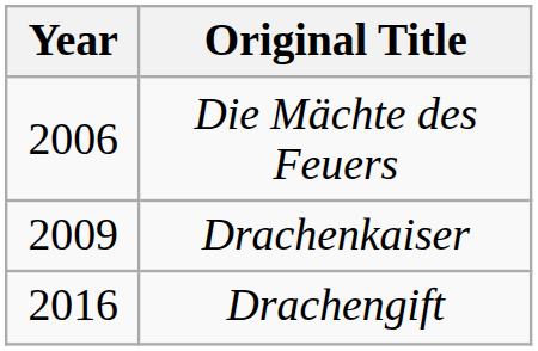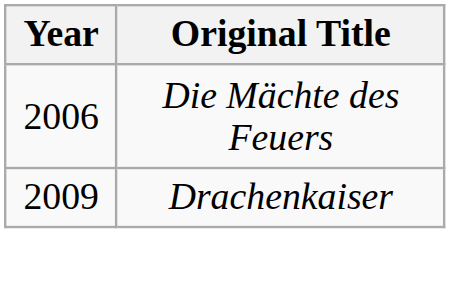- row: 2016 | Drachengift
